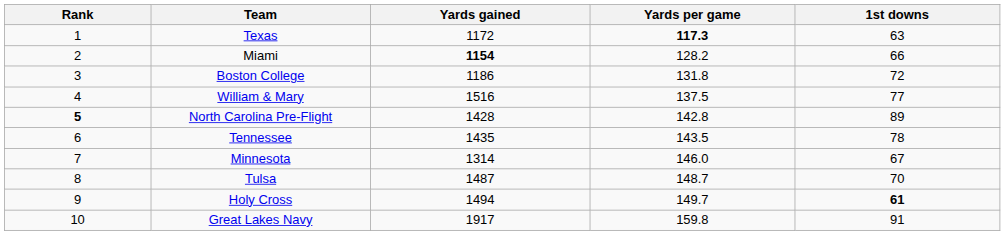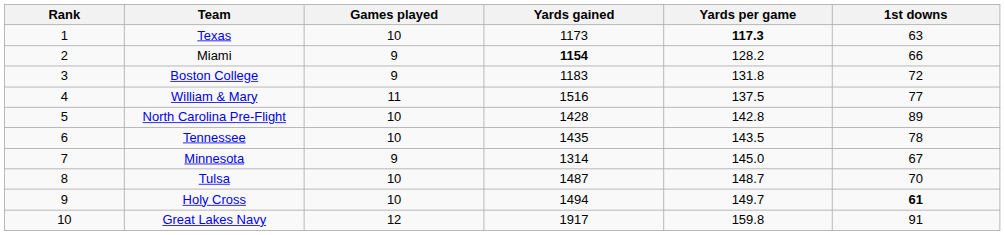+ column: Games played | 10 | 9 | 9 | 11 | 10 | 10 | 9 | 10 | 10 | 12
Texas | Yards gained: 1172 -> 1173
Boston College | Yards gained: 1186 -> 1183
North Carolina Pre-Flight | Rank: bold -> normal
Minnesota | Yards per game: 146.0 -> 145.0
